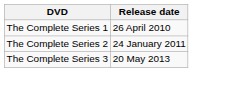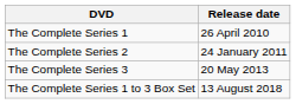+ row: The Complete Series 1 to 3 Box Set | 13 August 2018
